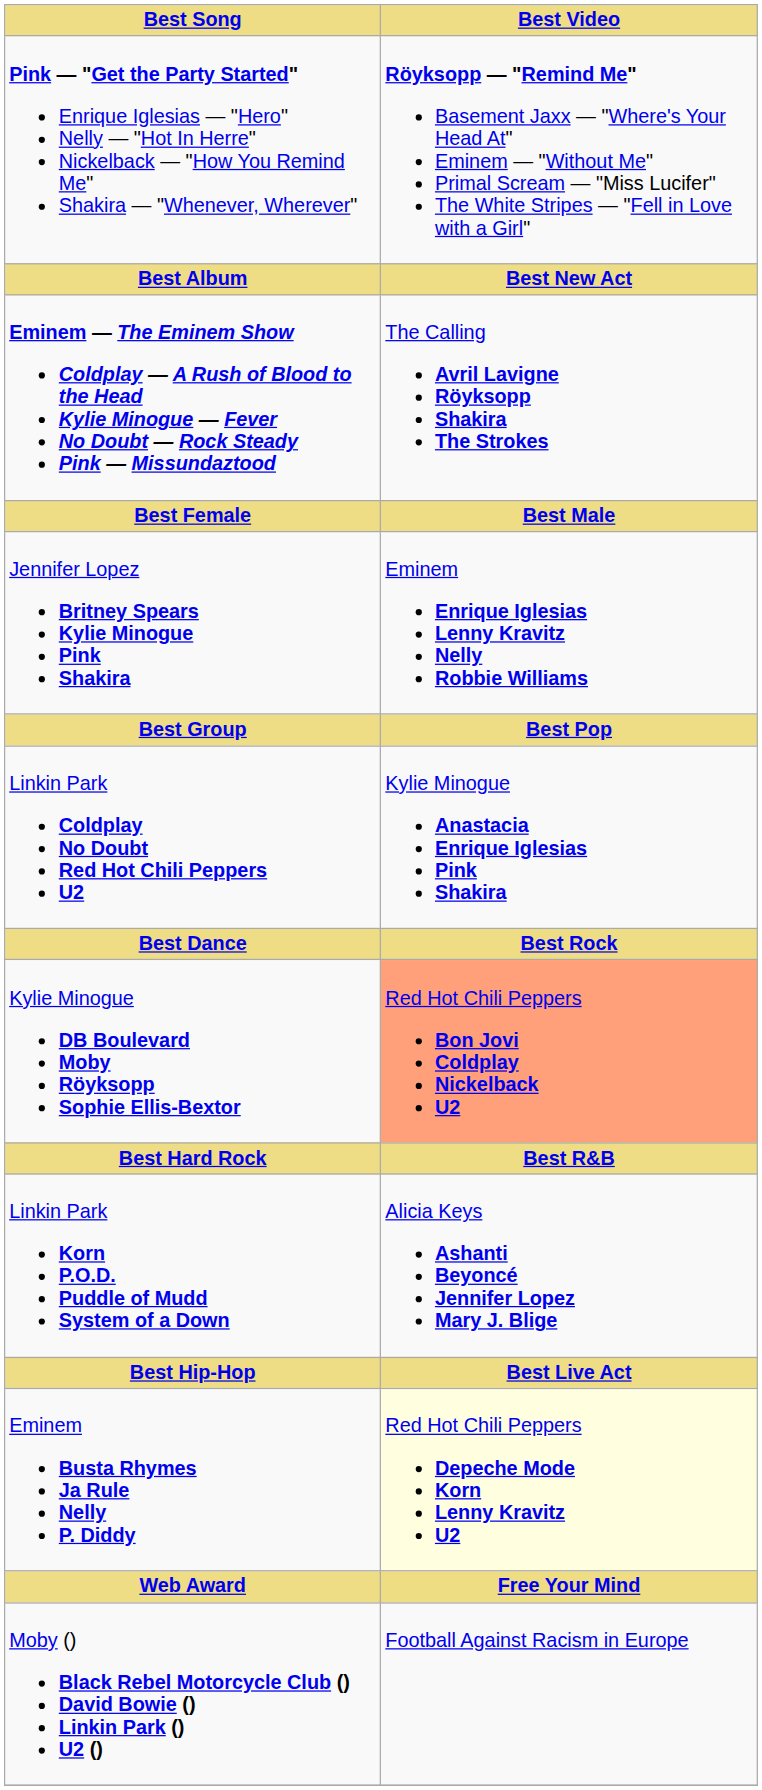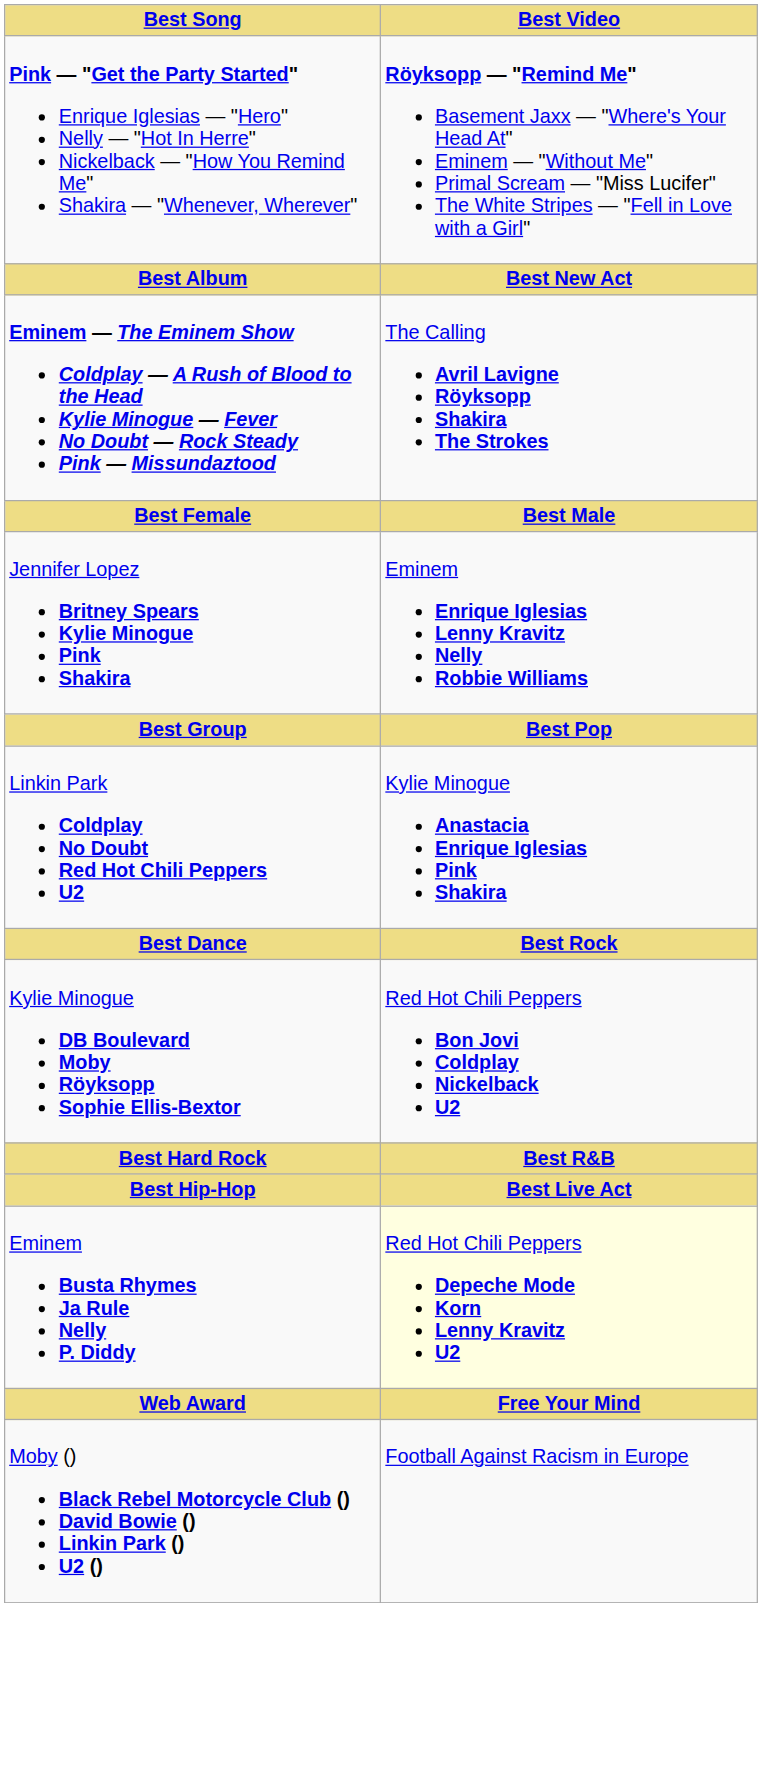Kylie Minogue DB Boulevard Moby Röyksopp Sophie Ellis-Bextor | Best Video: lightsalmon background -> no background
- row: Linkin Park Korn P.O.D. Puddle of Mudd System of a Down | Alicia Keys Ashanti Beyoncé Jennifer Lopez Mary J. Blige
